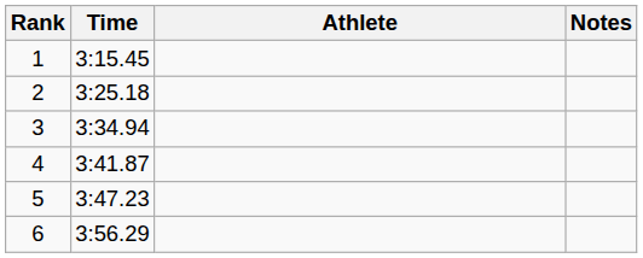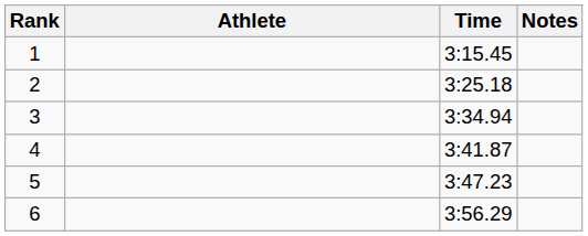columns swapped: Athlete <-> Time
